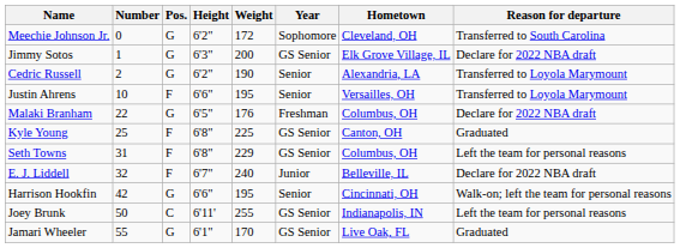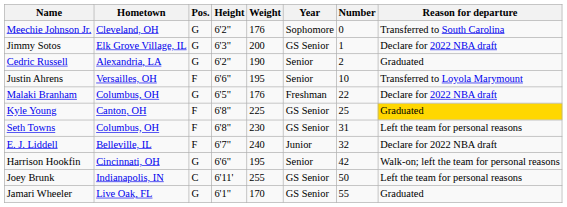columns swapped: Number <-> Hometown
Meechie Johnson Jr. | Weight: 172 -> 176
Cedric Russell | Reason for departure: Transferred to Loyola Marymount -> Graduated
Kyle Young | Reason for departure: no background -> gold background
Seth Towns | Weight: 229 -> 230
